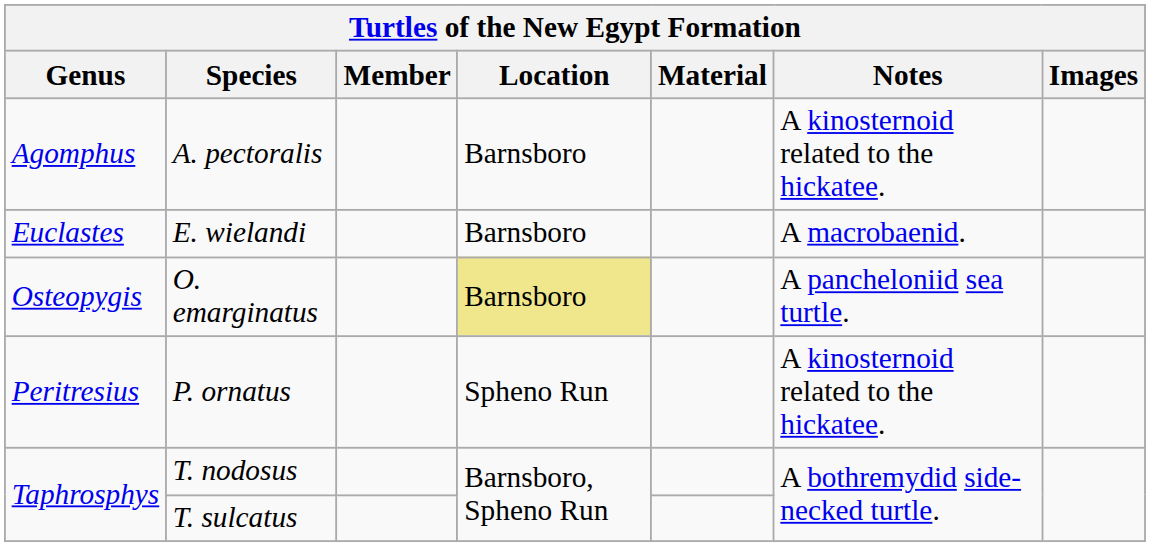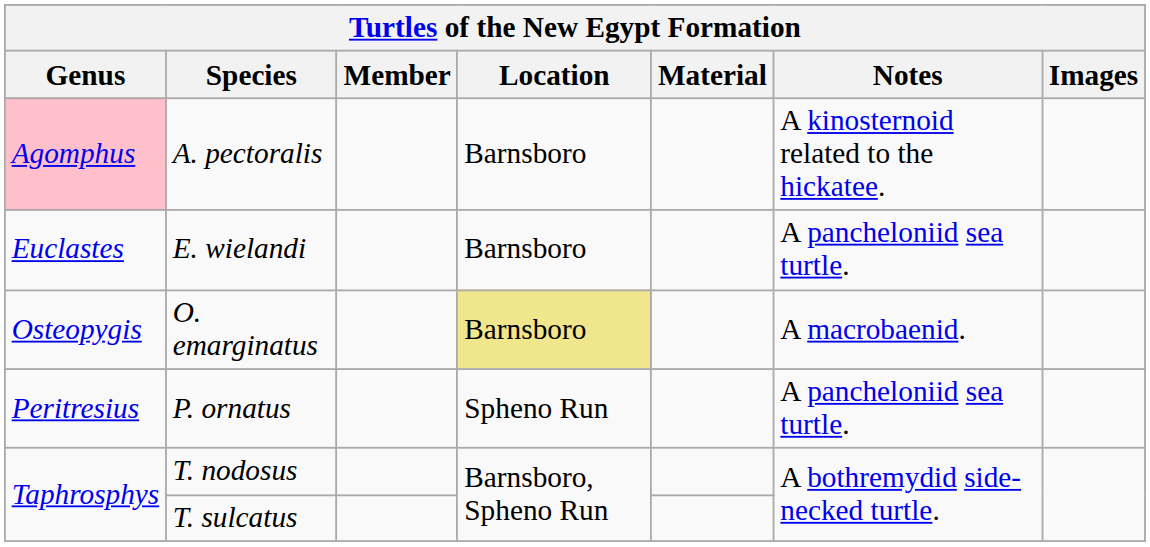A. pectoralis | Genus: no background -> pink background
E. wielandi | Notes: A macrobaenid. -> A pancheloniid sea turtle.
O. emarginatus | Notes: A pancheloniid sea turtle. -> A macrobaenid.
P. ornatus | Notes: A kinosternoid related to the hickatee. -> A pancheloniid sea turtle.
